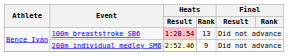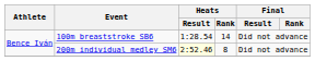100m breaststroke SB6 | Heats / Result: pink background -> no background
100m breaststroke SB6 | Heats / Rank: 13 -> 14
200m individual medley SM6 | Heats / Rank: 9 -> 8
